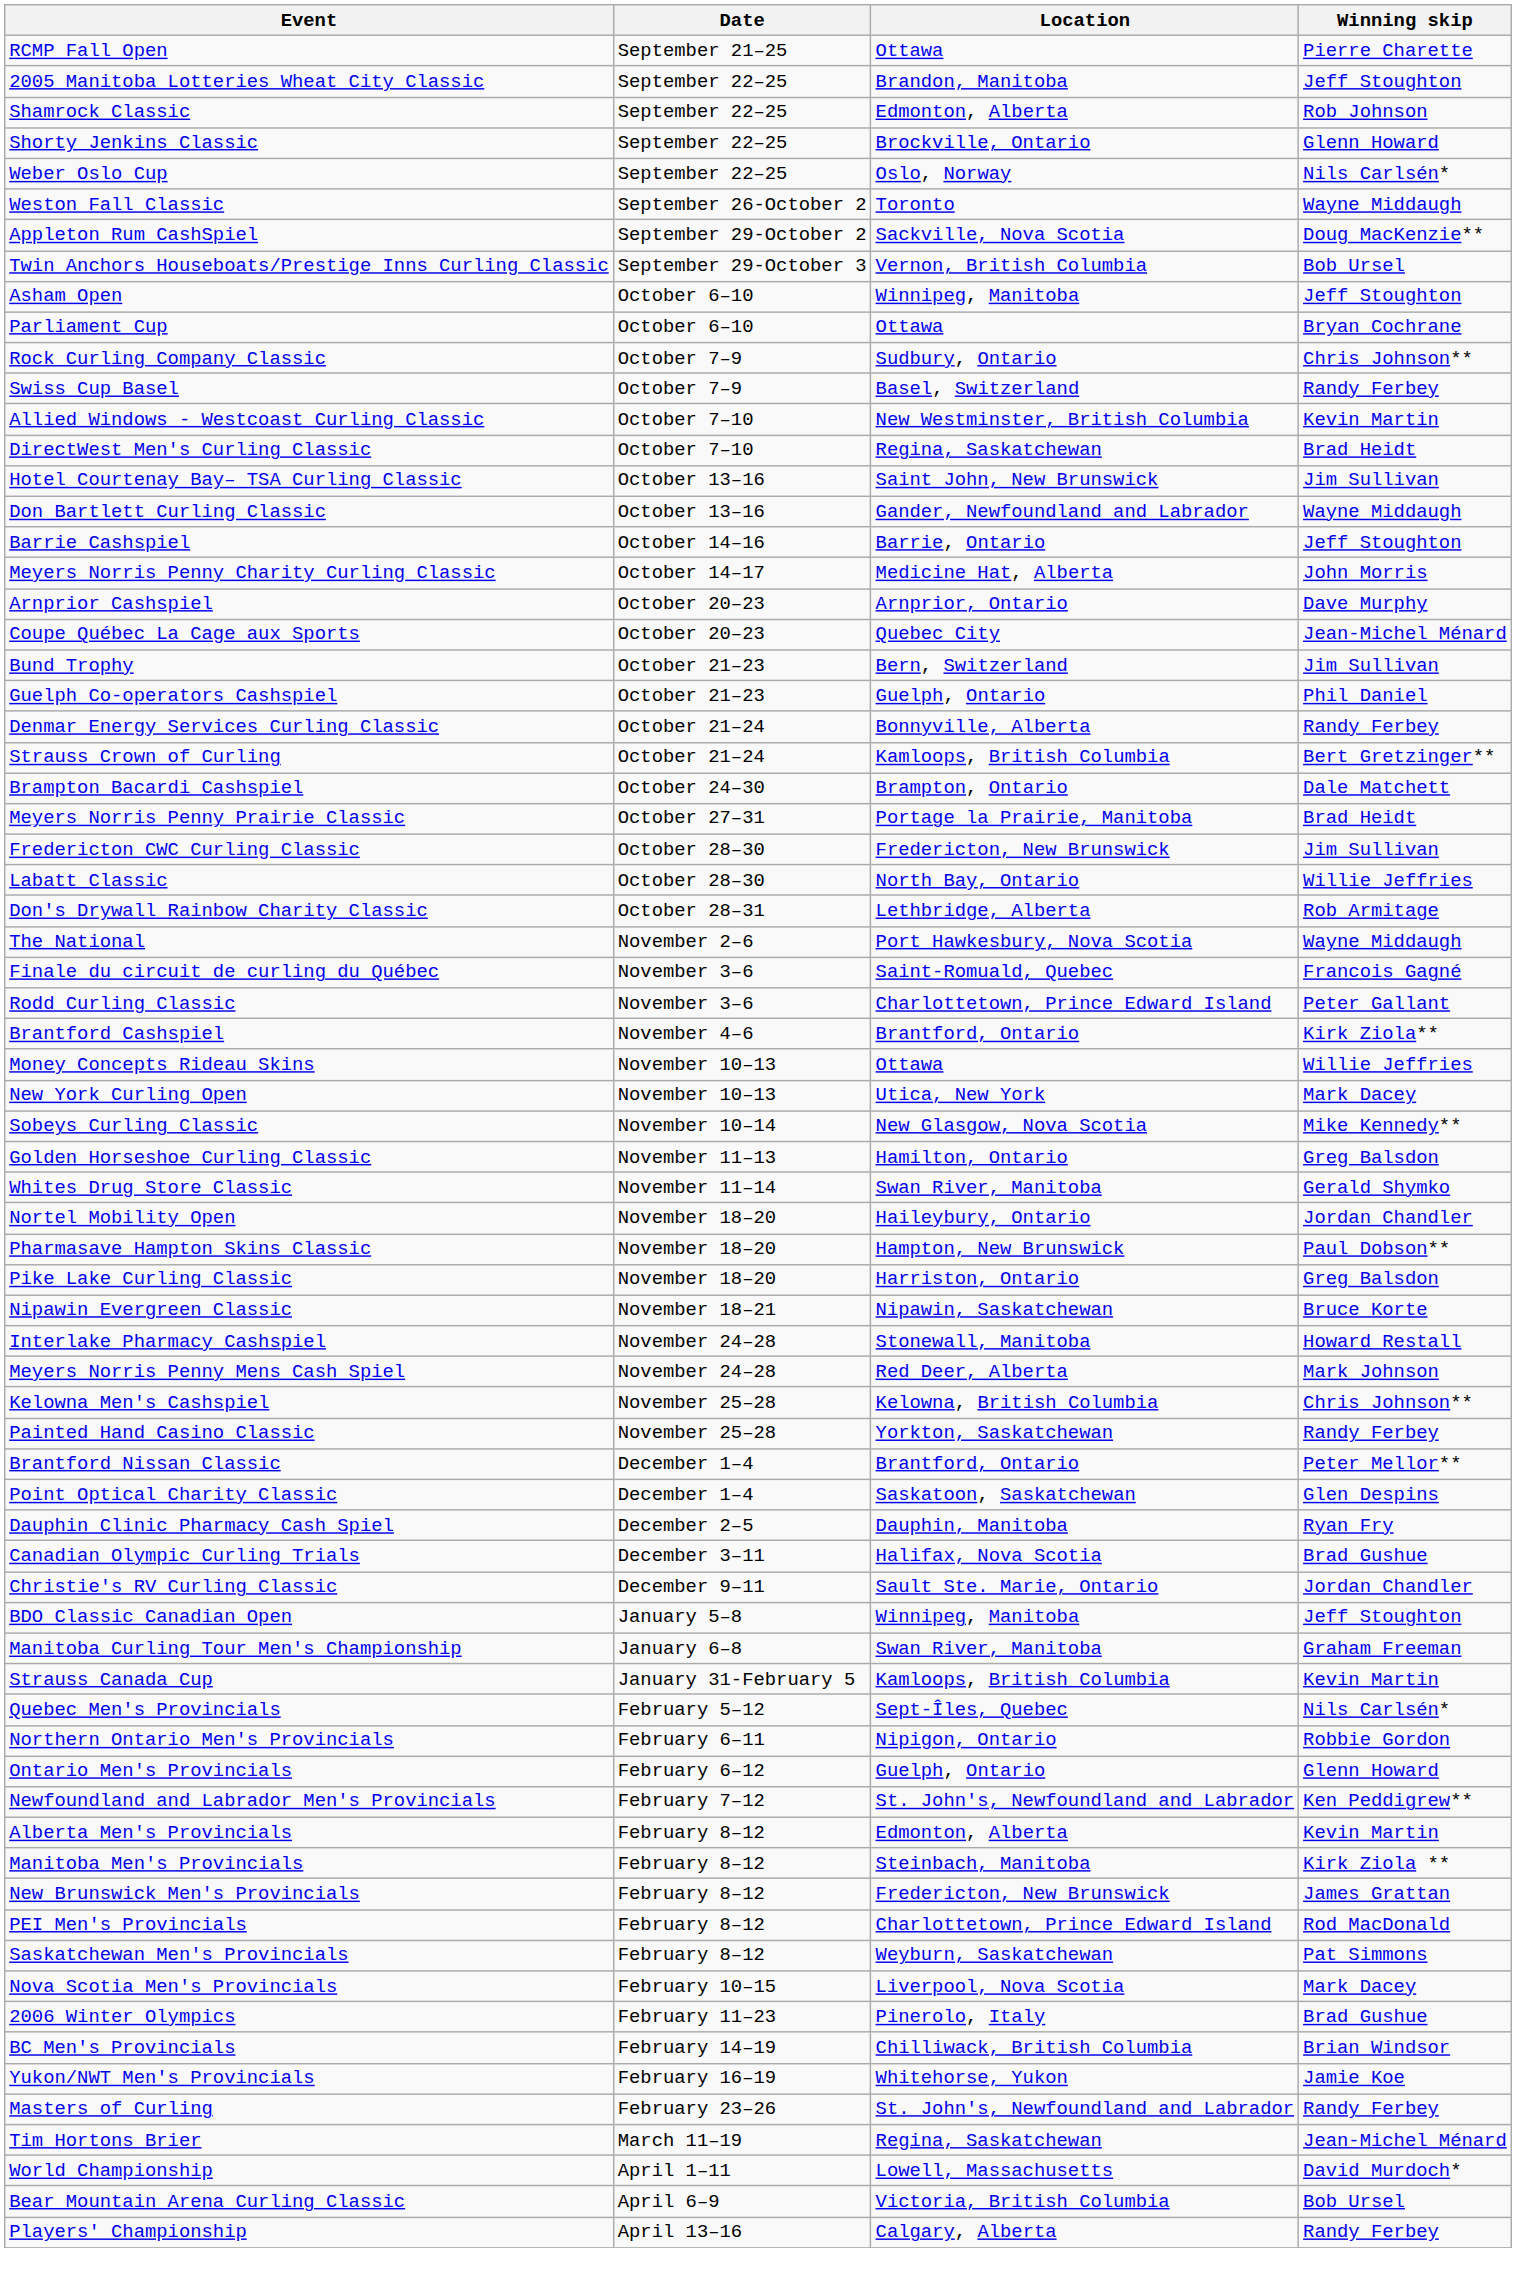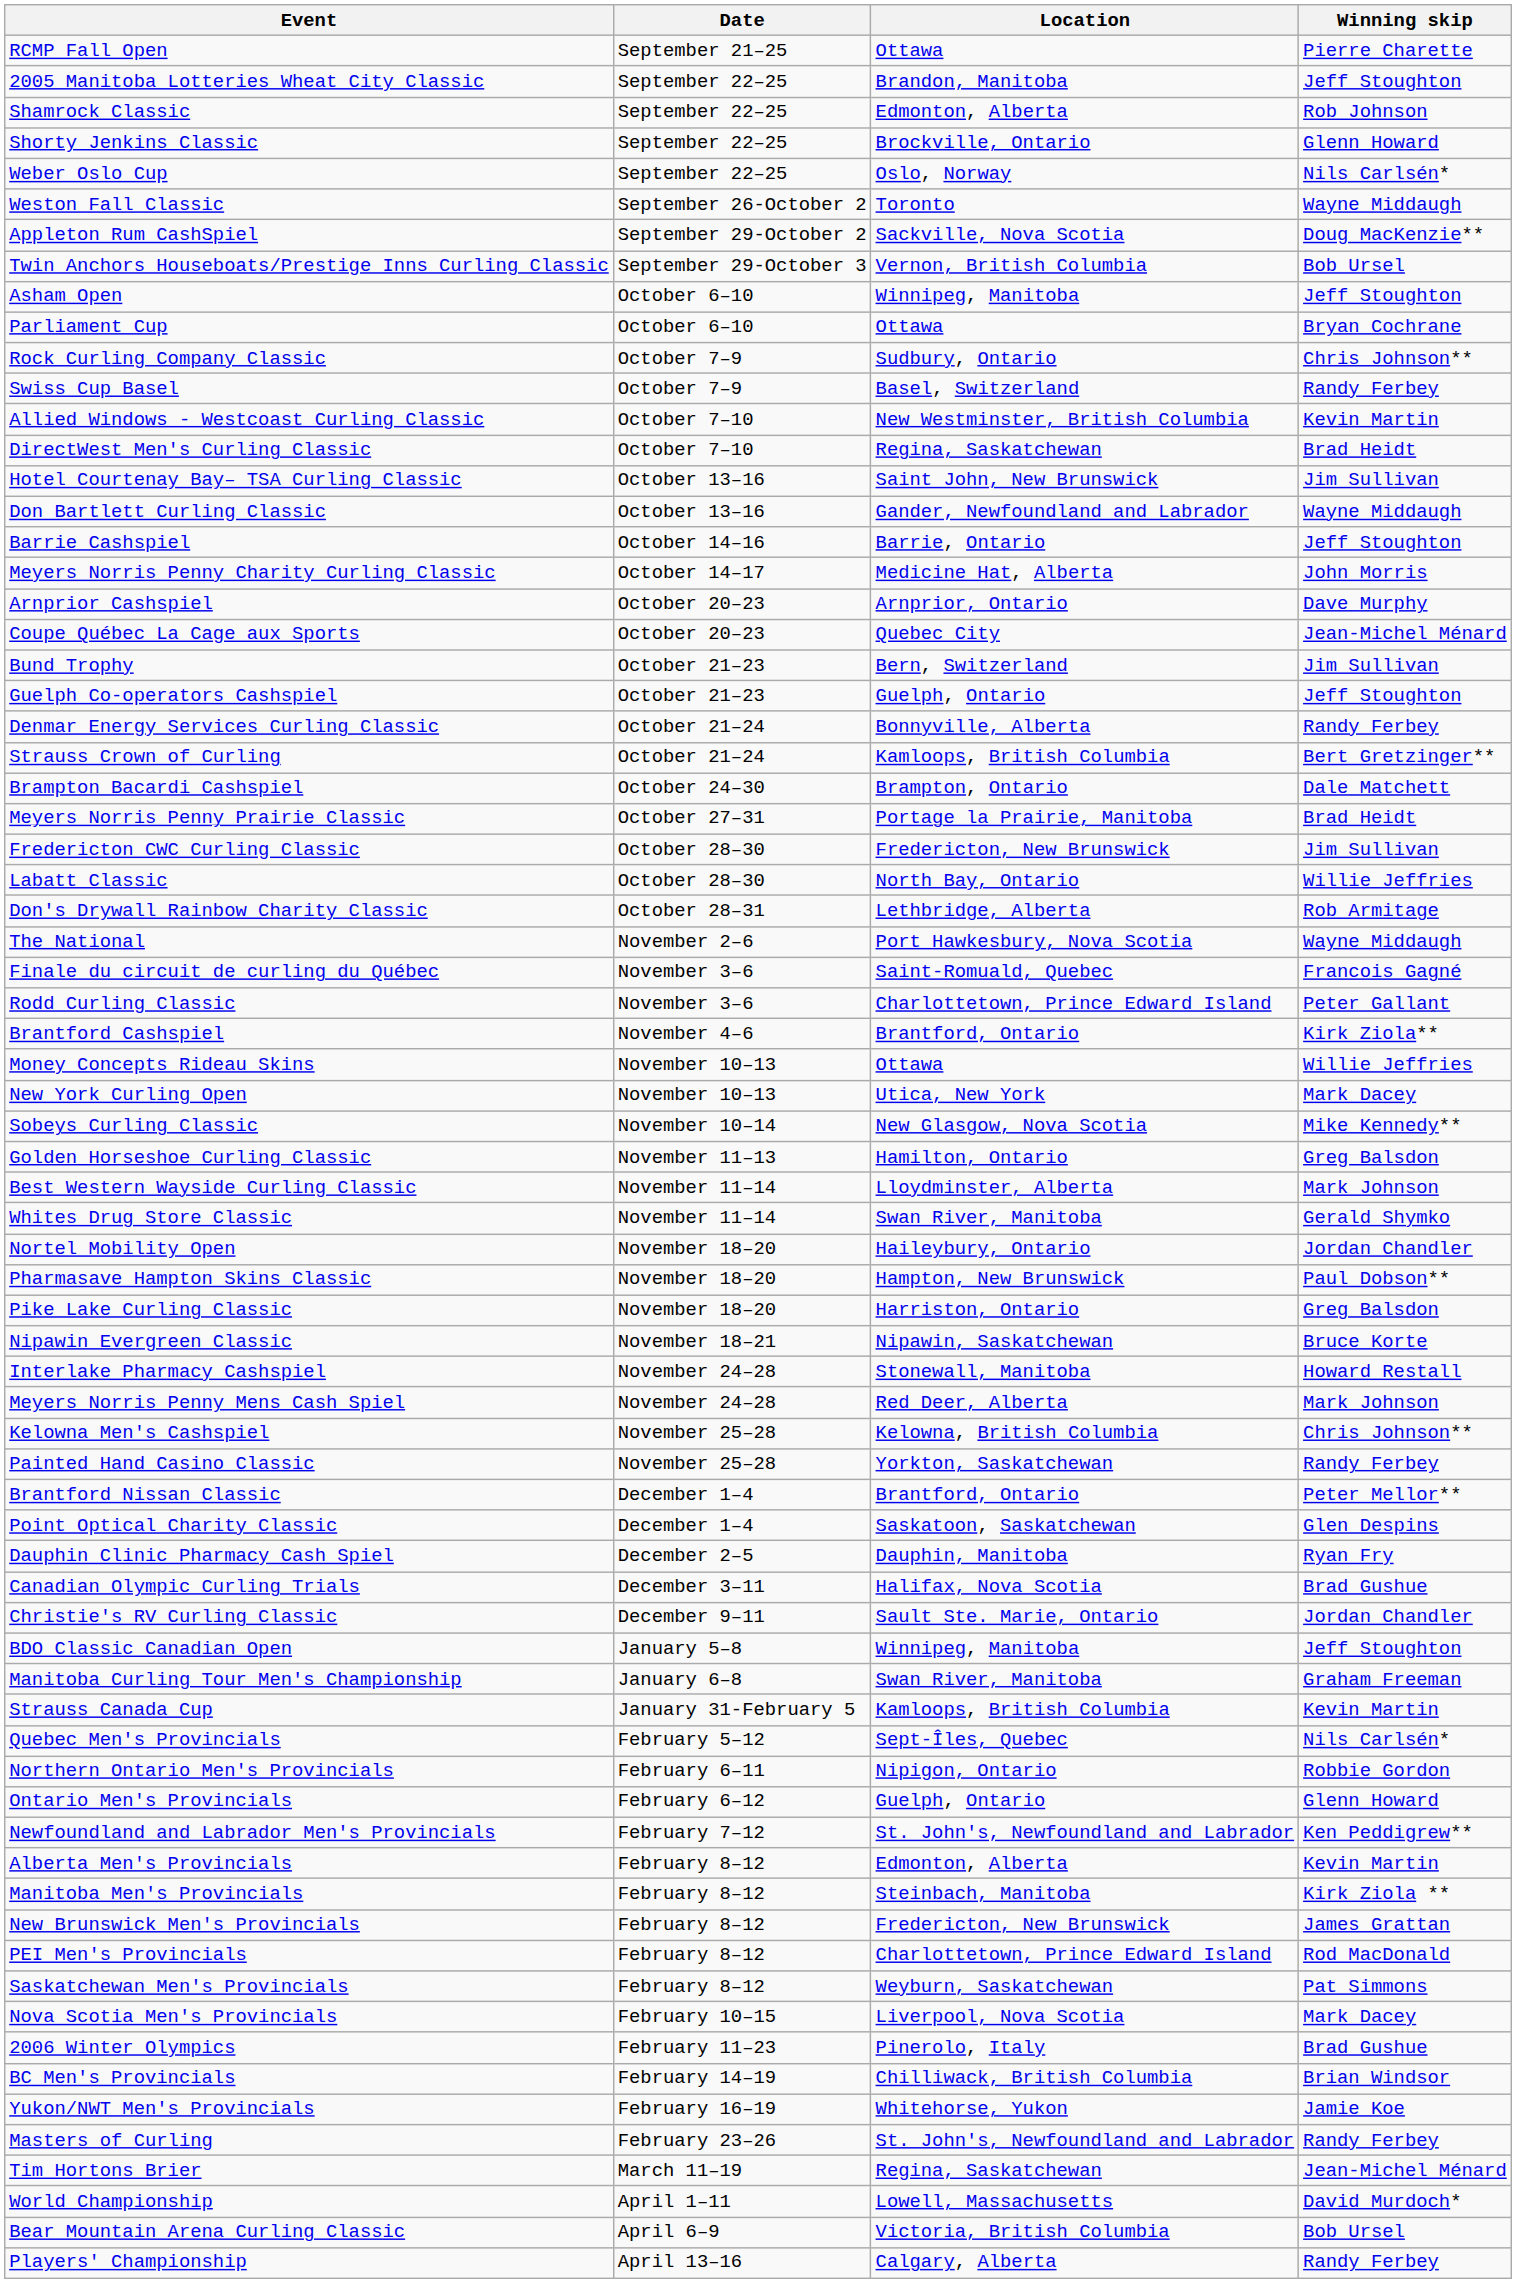Guelph Co-operators Cashspiel | Winning skip: Phil Daniel -> Jeff Stoughton
+ row: Best Western Wayside Curling Classic | November 11–14 | Lloydminster, Alberta | Mark Johnson
